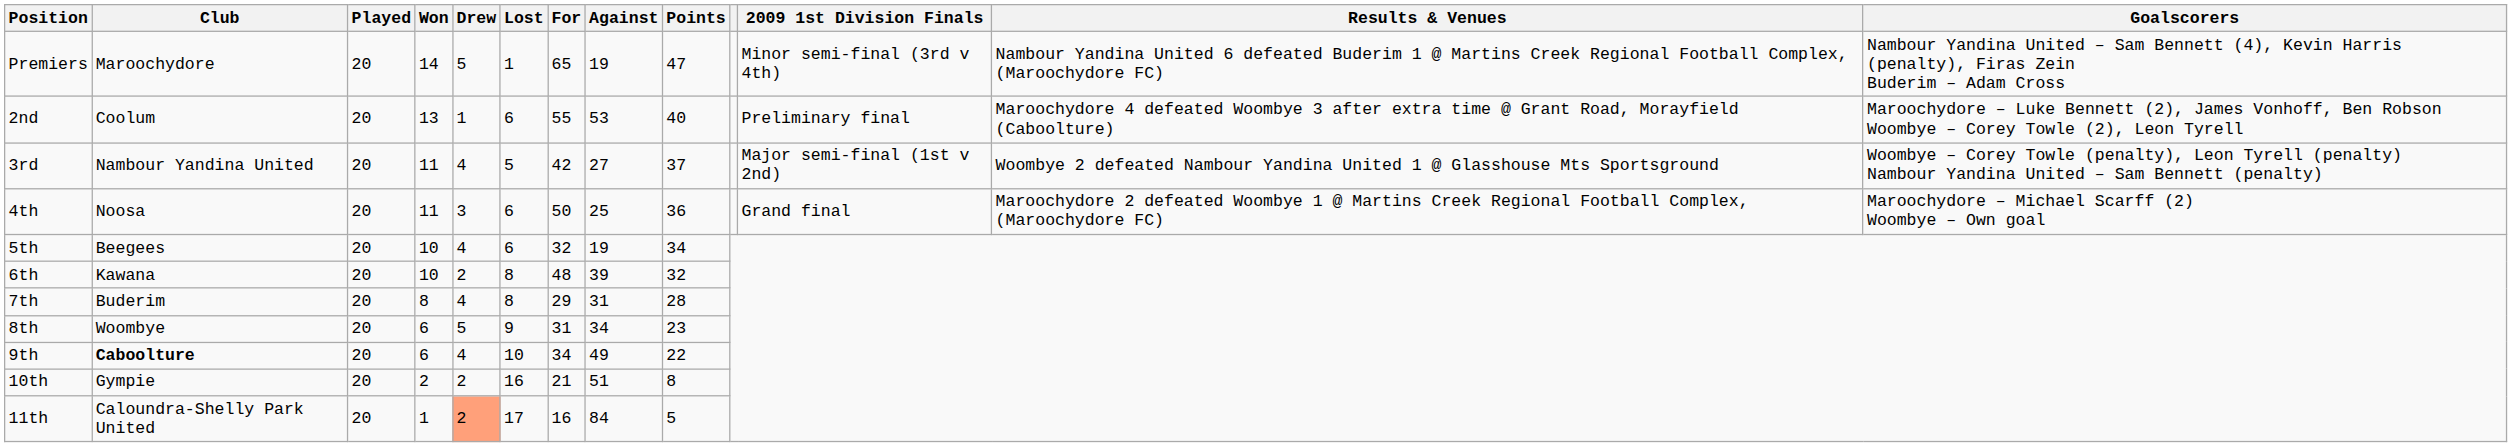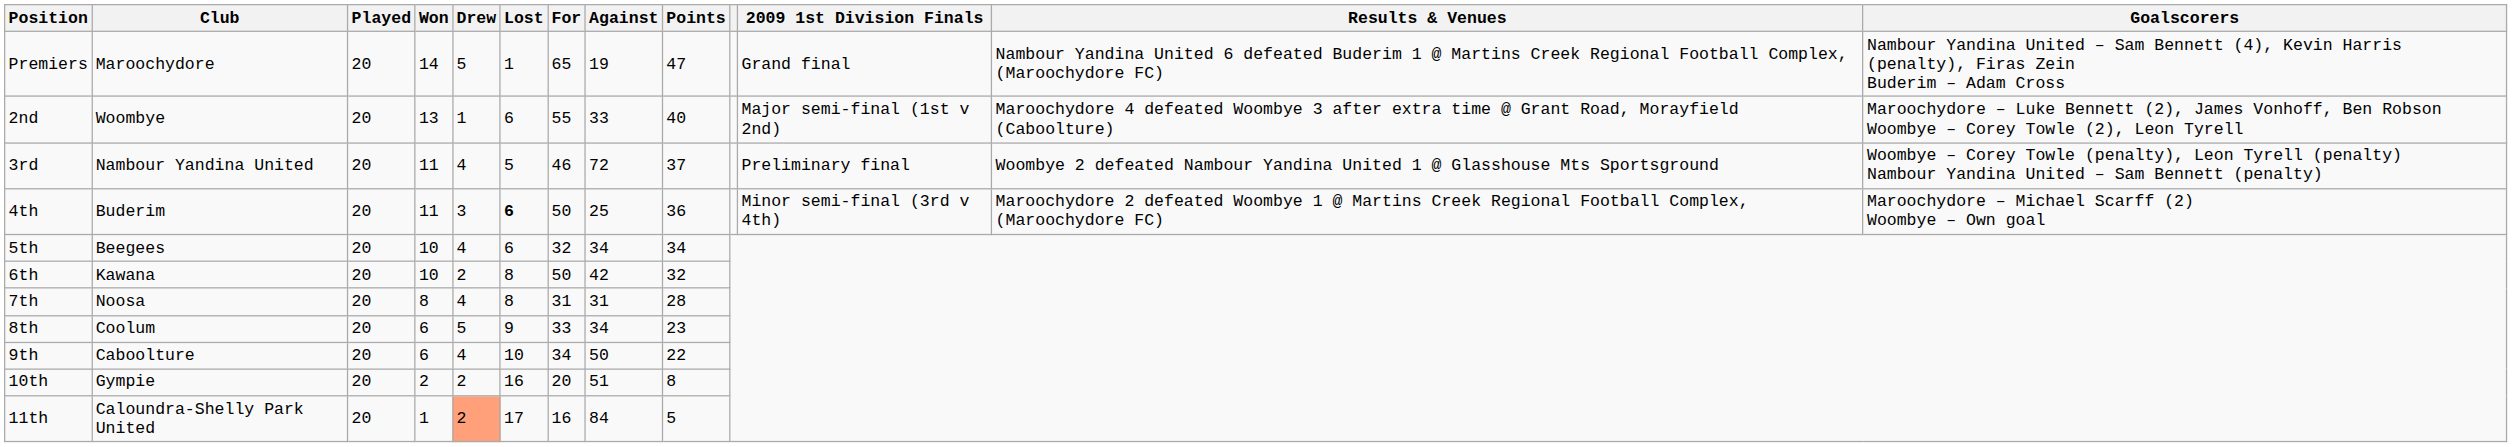Premiers | 2009 1st Division Finals: Minor semi-final (3rd v 4th) -> Grand final
2nd | Club: Coolum -> Woombye
2nd | Against: 53 -> 33
2nd | 2009 1st Division Finals: Preliminary final -> Major semi-final (1st v 2nd)
3rd | For: 42 -> 46
3rd | Against: 27 -> 72
3rd | 2009 1st Division Finals: Major semi-final (1st v 2nd) -> Preliminary final
4th | Club: Noosa -> Buderim
4th | Lost: normal -> bold
4th | 2009 1st Division Finals: Grand final -> Minor semi-final (3rd v 4th)
5th | Against: 19 -> 34
6th | For: 48 -> 50
6th | Against: 39 -> 42
7th | Club: Buderim -> Noosa
7th | For: 29 -> 31
8th | Club: Woombye -> Coolum
8th | For: 31 -> 33
9th | Club: bold -> normal
9th | Against: 49 -> 50
10th | For: 21 -> 20
